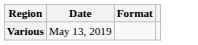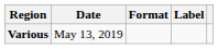+ column: Label
